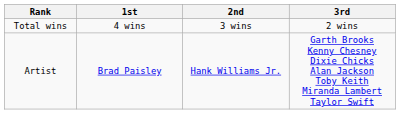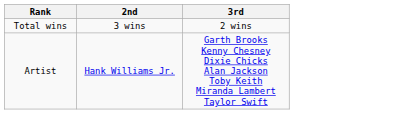- column: 1st | 4 wins | Brad Paisley
